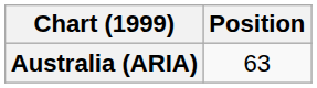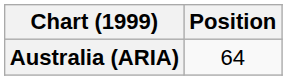Australia (ARIA) | Position: 63 -> 64
